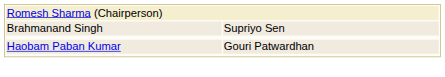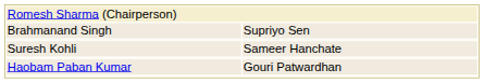+ row: Suresh Kohli | Sameer Hanchate
